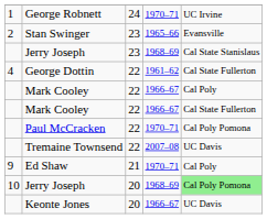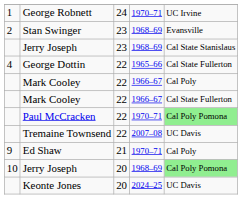Stan Swinger | column 4: 1965–66 -> 1968–69
George Dottin | column 4: 1961–62 -> 1965–66
Paul McCracken | column 5: no background -> lightgreen background
Keonte Jones | column 4: 1966–67 -> 2024–25
